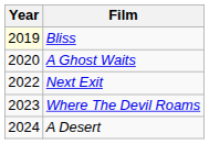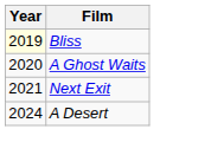Next Exit | Year: 2022 -> 2021
- row: 2023 | Where The Devil Roams
